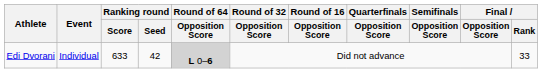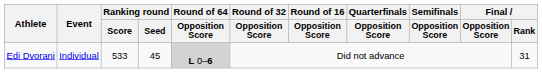Edi Dvorani | Ranking round / Score: 633 -> 533
Edi Dvorani | Ranking round / Seed: 42 -> 45
Edi Dvorani | Final / Rank: 33 -> 31
